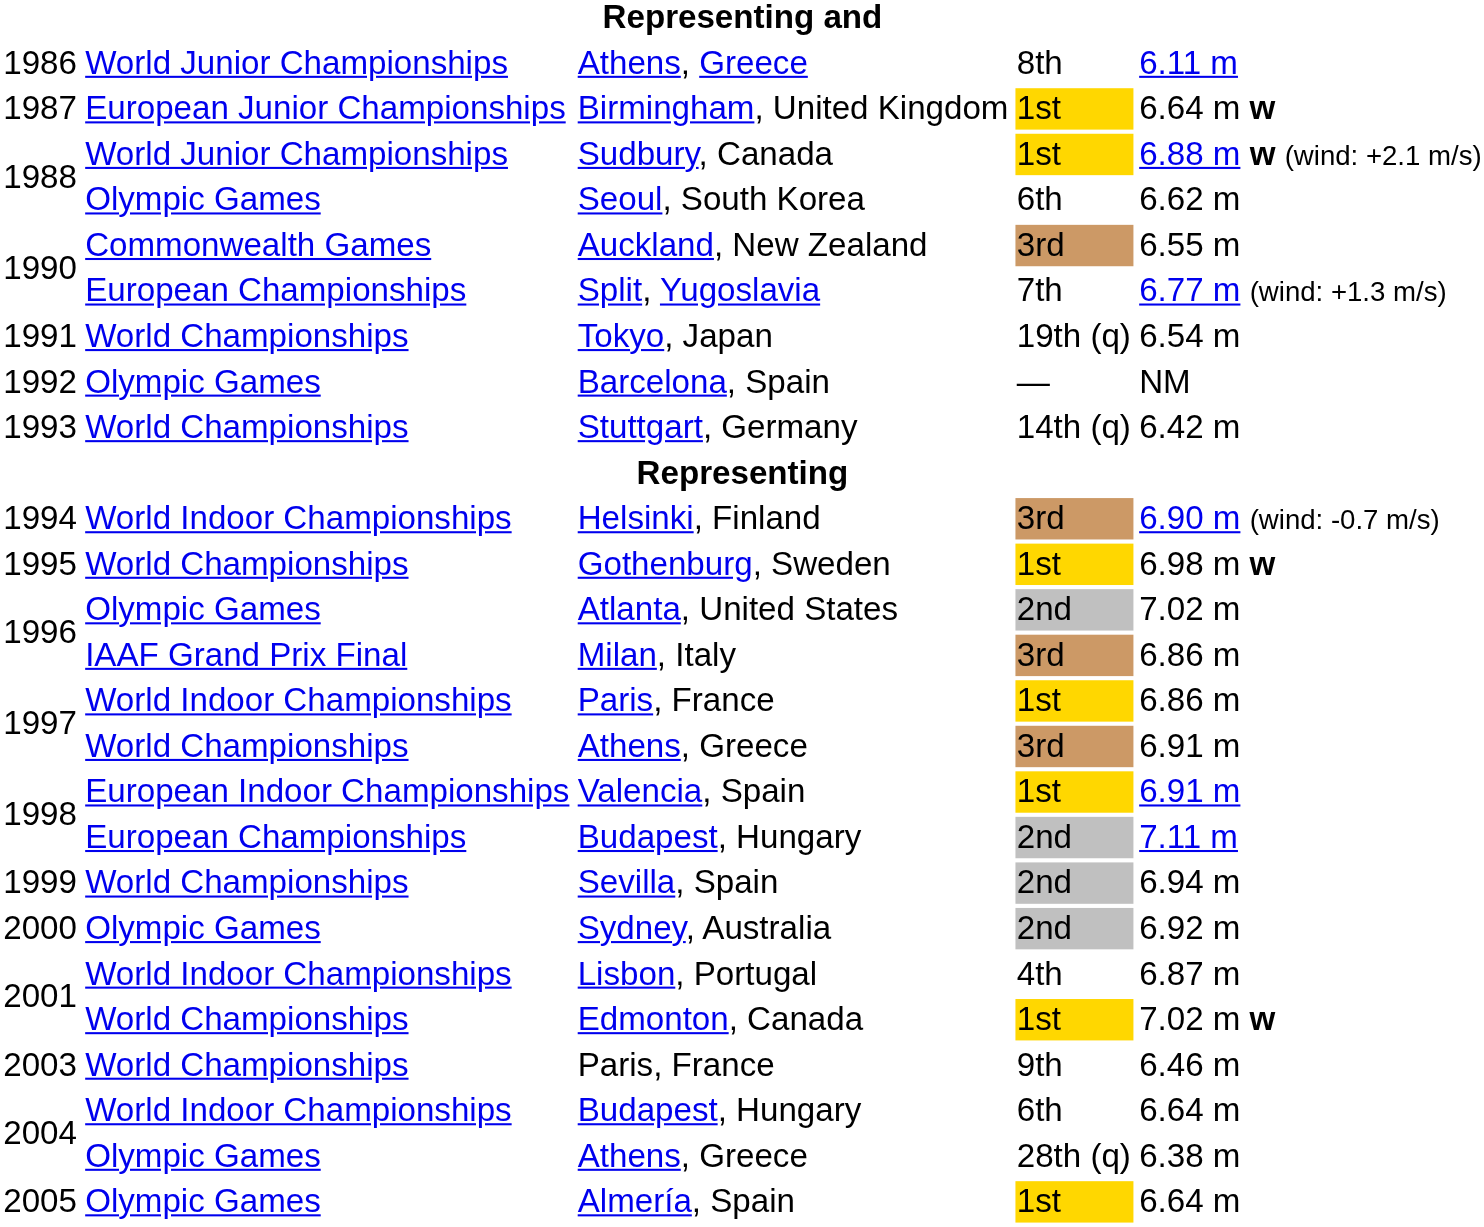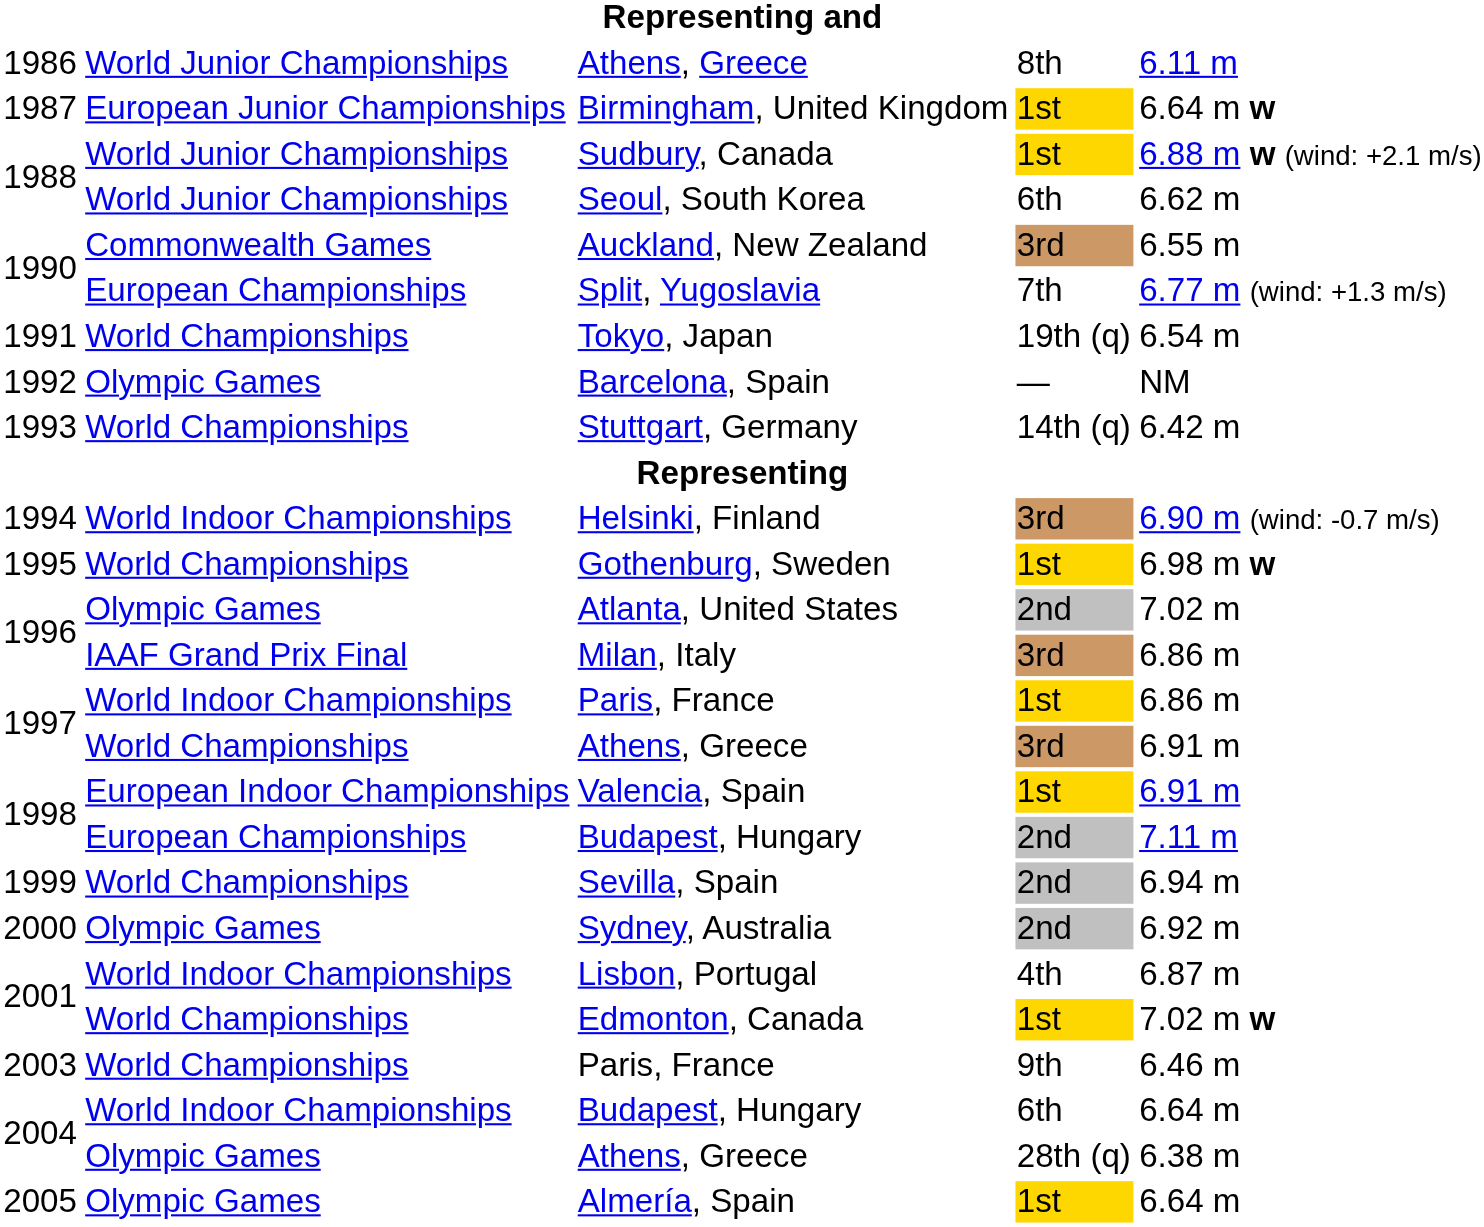Seoul, South Korea | column 2: Olympic Games -> World Junior Championships
